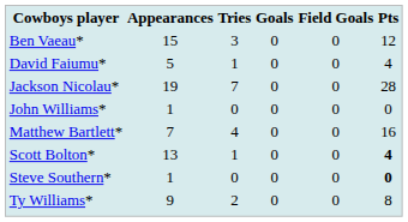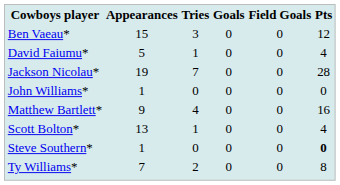Matthew Bartlett* | Appearances: 7 -> 9
Scott Bolton* | Pts: bold -> normal
Ty Williams* | Appearances: 9 -> 7
